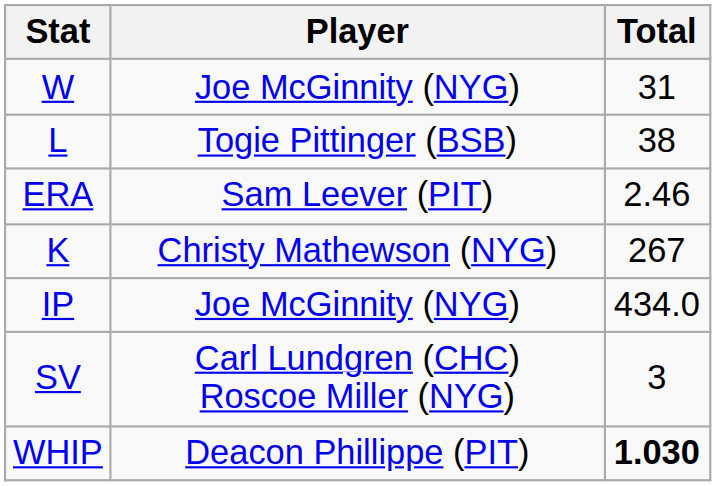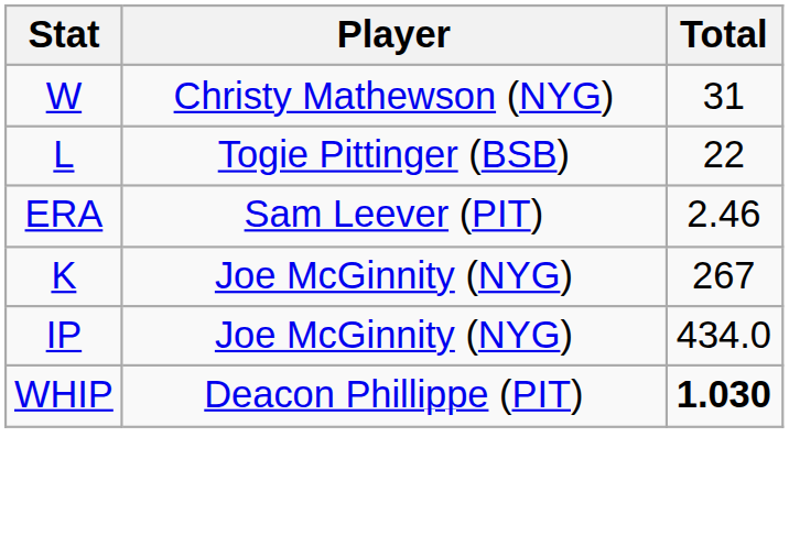W | Player: Joe McGinnity (NYG) -> Christy Mathewson (NYG)
L | Total: 38 -> 22
K | Player: Christy Mathewson (NYG) -> Joe McGinnity (NYG)
- row: SV | Carl Lundgren (CHC) Roscoe Miller (NYG) | 3
